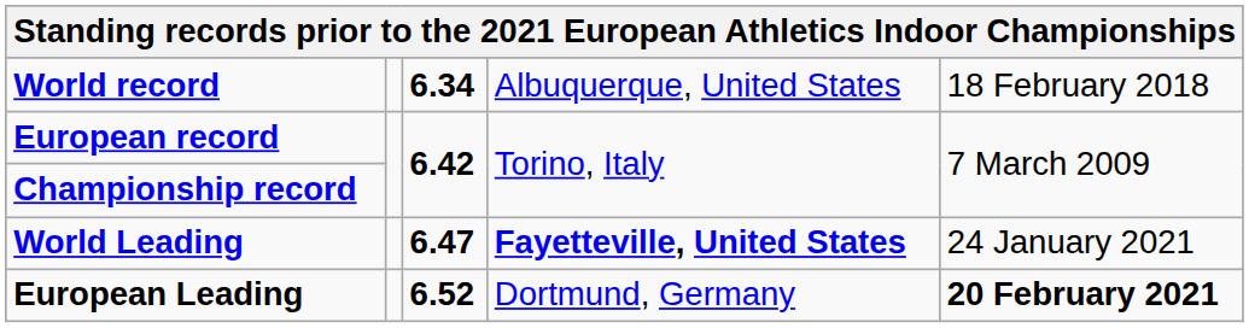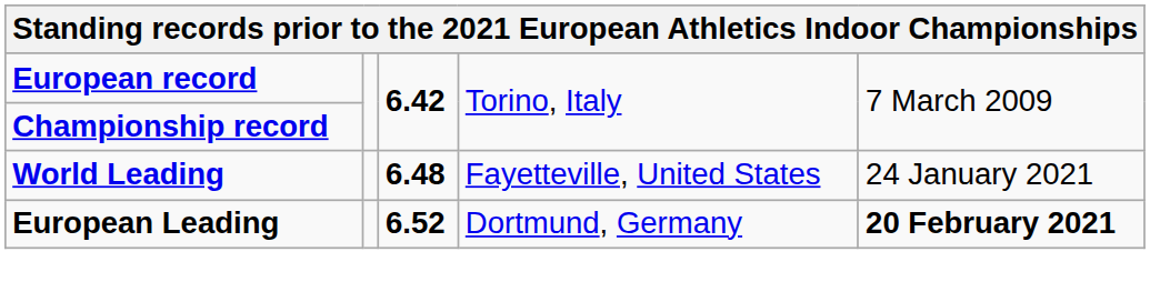- row: World record | 6.34 | Albuquerque, United States | 18 February 2018
World Leading | column 3: 6.47 -> 6.48
World Leading | column 4: bold -> normal
